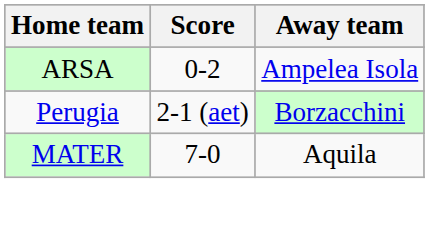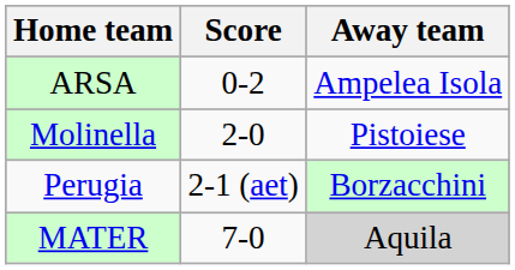+ row: Molinella | 2-0 | Pistoiese
MATER | Away team: no background -> lightgrey background
